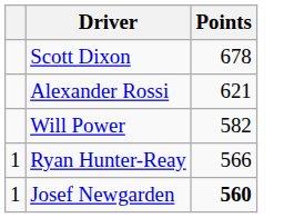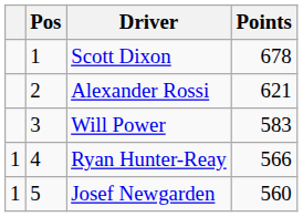+ column: Pos | 1 | 2 | 3 | 4 | 5
Will Power | Points: 582 -> 583
Josef Newgarden | Points: bold -> normal
